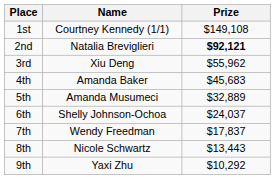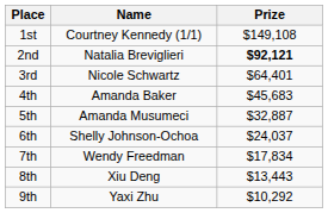3rd | Name: Xiu Deng -> Nicole Schwartz
3rd | Prize: $55,962 -> $64,401
5th | Prize: $32,889 -> $32,887
7th | Prize: $17,837 -> $17,834
8th | Name: Nicole Schwartz -> Xiu Deng
